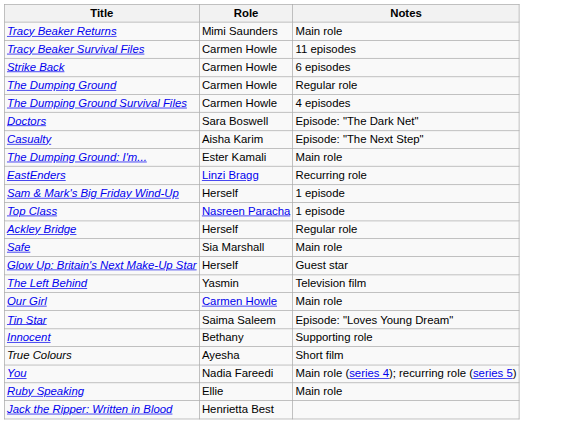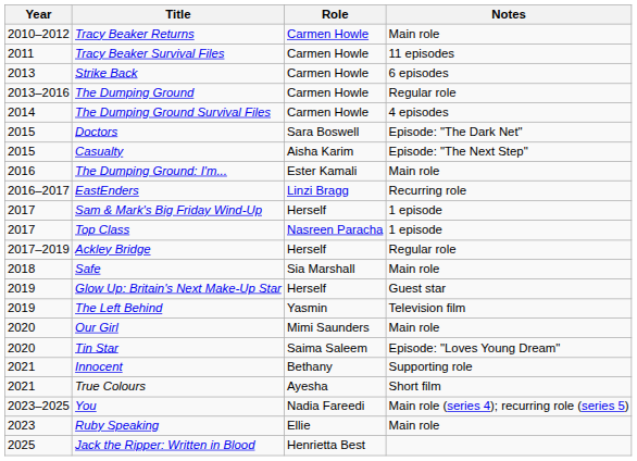+ column: Year | 2010–2012 | 2011 | 2013 | 2013–2016 | 2014 | 2015 | 2015 | 2016 | 2016–2017 | 2017 | 2017 | 2017–2019 | 2018 | 2019 | 2019 | 2020 | 2020 | 2021 | 2021 | 2023–2025 | 2023 | 2025
Tracy Beaker Returns | Role: Mimi Saunders -> Carmen Howle
Our Girl | Role: Carmen Howle -> Mimi Saunders
